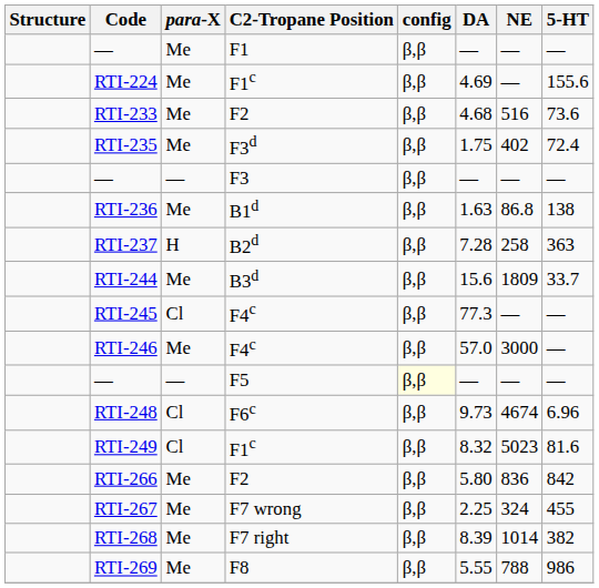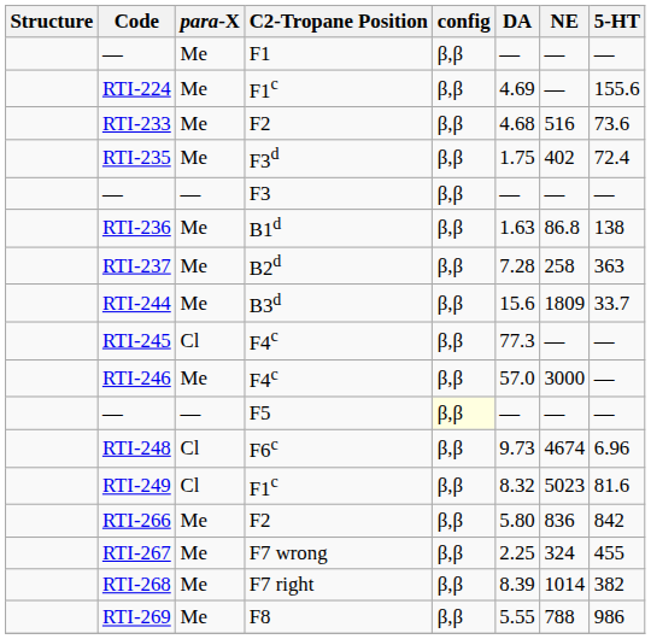RTI-237 | para-X: H -> Me
